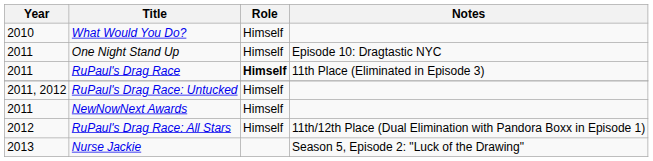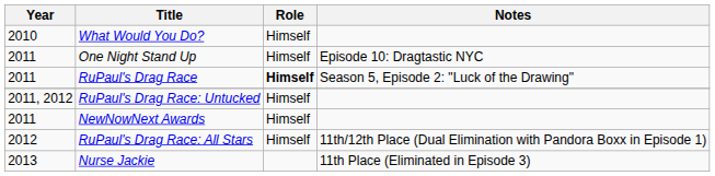RuPaul's Drag Race | Notes: 11th Place (Eliminated in Episode 3) -> Season 5, Episode 2: "Luck of the Drawing"
Nurse Jackie | Notes: Season 5, Episode 2: "Luck of the Drawing" -> 11th Place (Eliminated in Episode 3)
